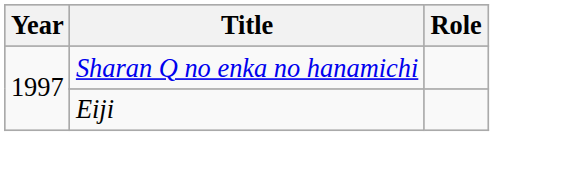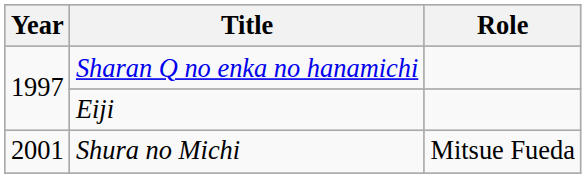+ row: 2001 | Shura no Michi | Mitsue Fueda
